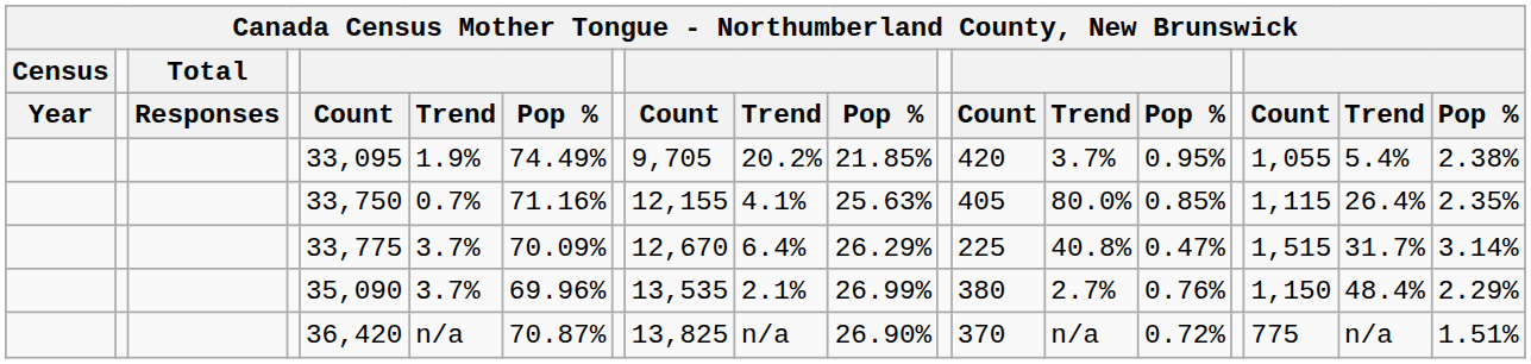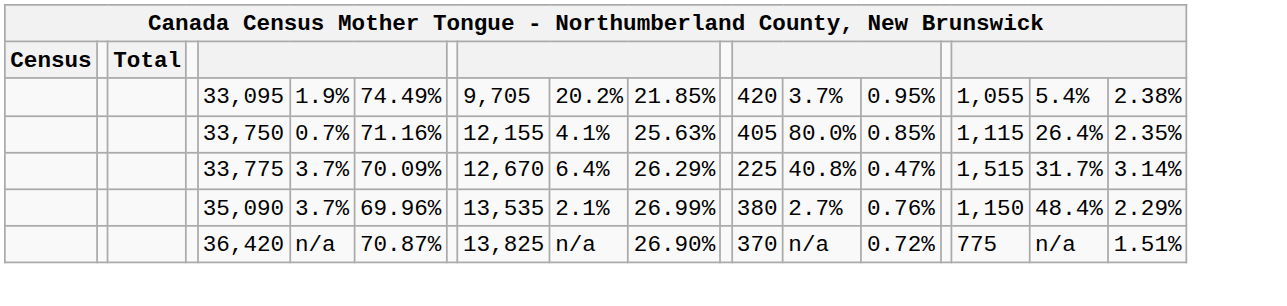- row: Year | Responses | Count | Trend | Pop % | Count | Trend | Pop % | Count | Trend | Pop % | Count | Trend | Pop %
